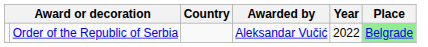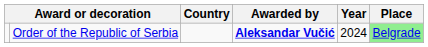Order of the Republic of Serbia | Awarded by: normal -> bold
Order of the Republic of Serbia | Year: 2022 -> 2024
